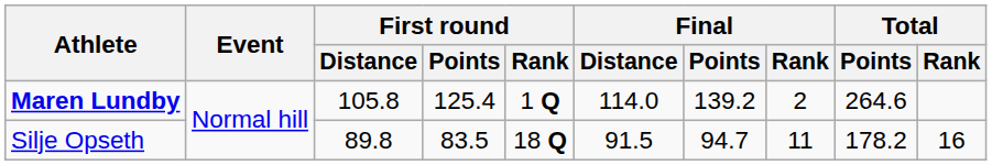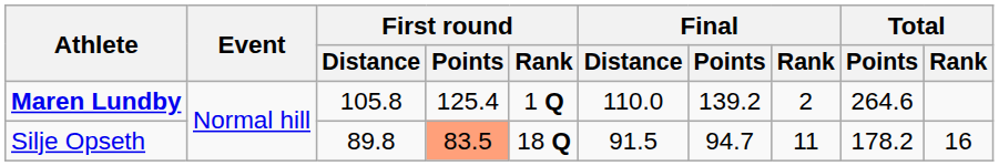Maren Lundby | Final / Distance: 114.0 -> 110.0
Silje Opseth | First round / Points: no background -> lightsalmon background
